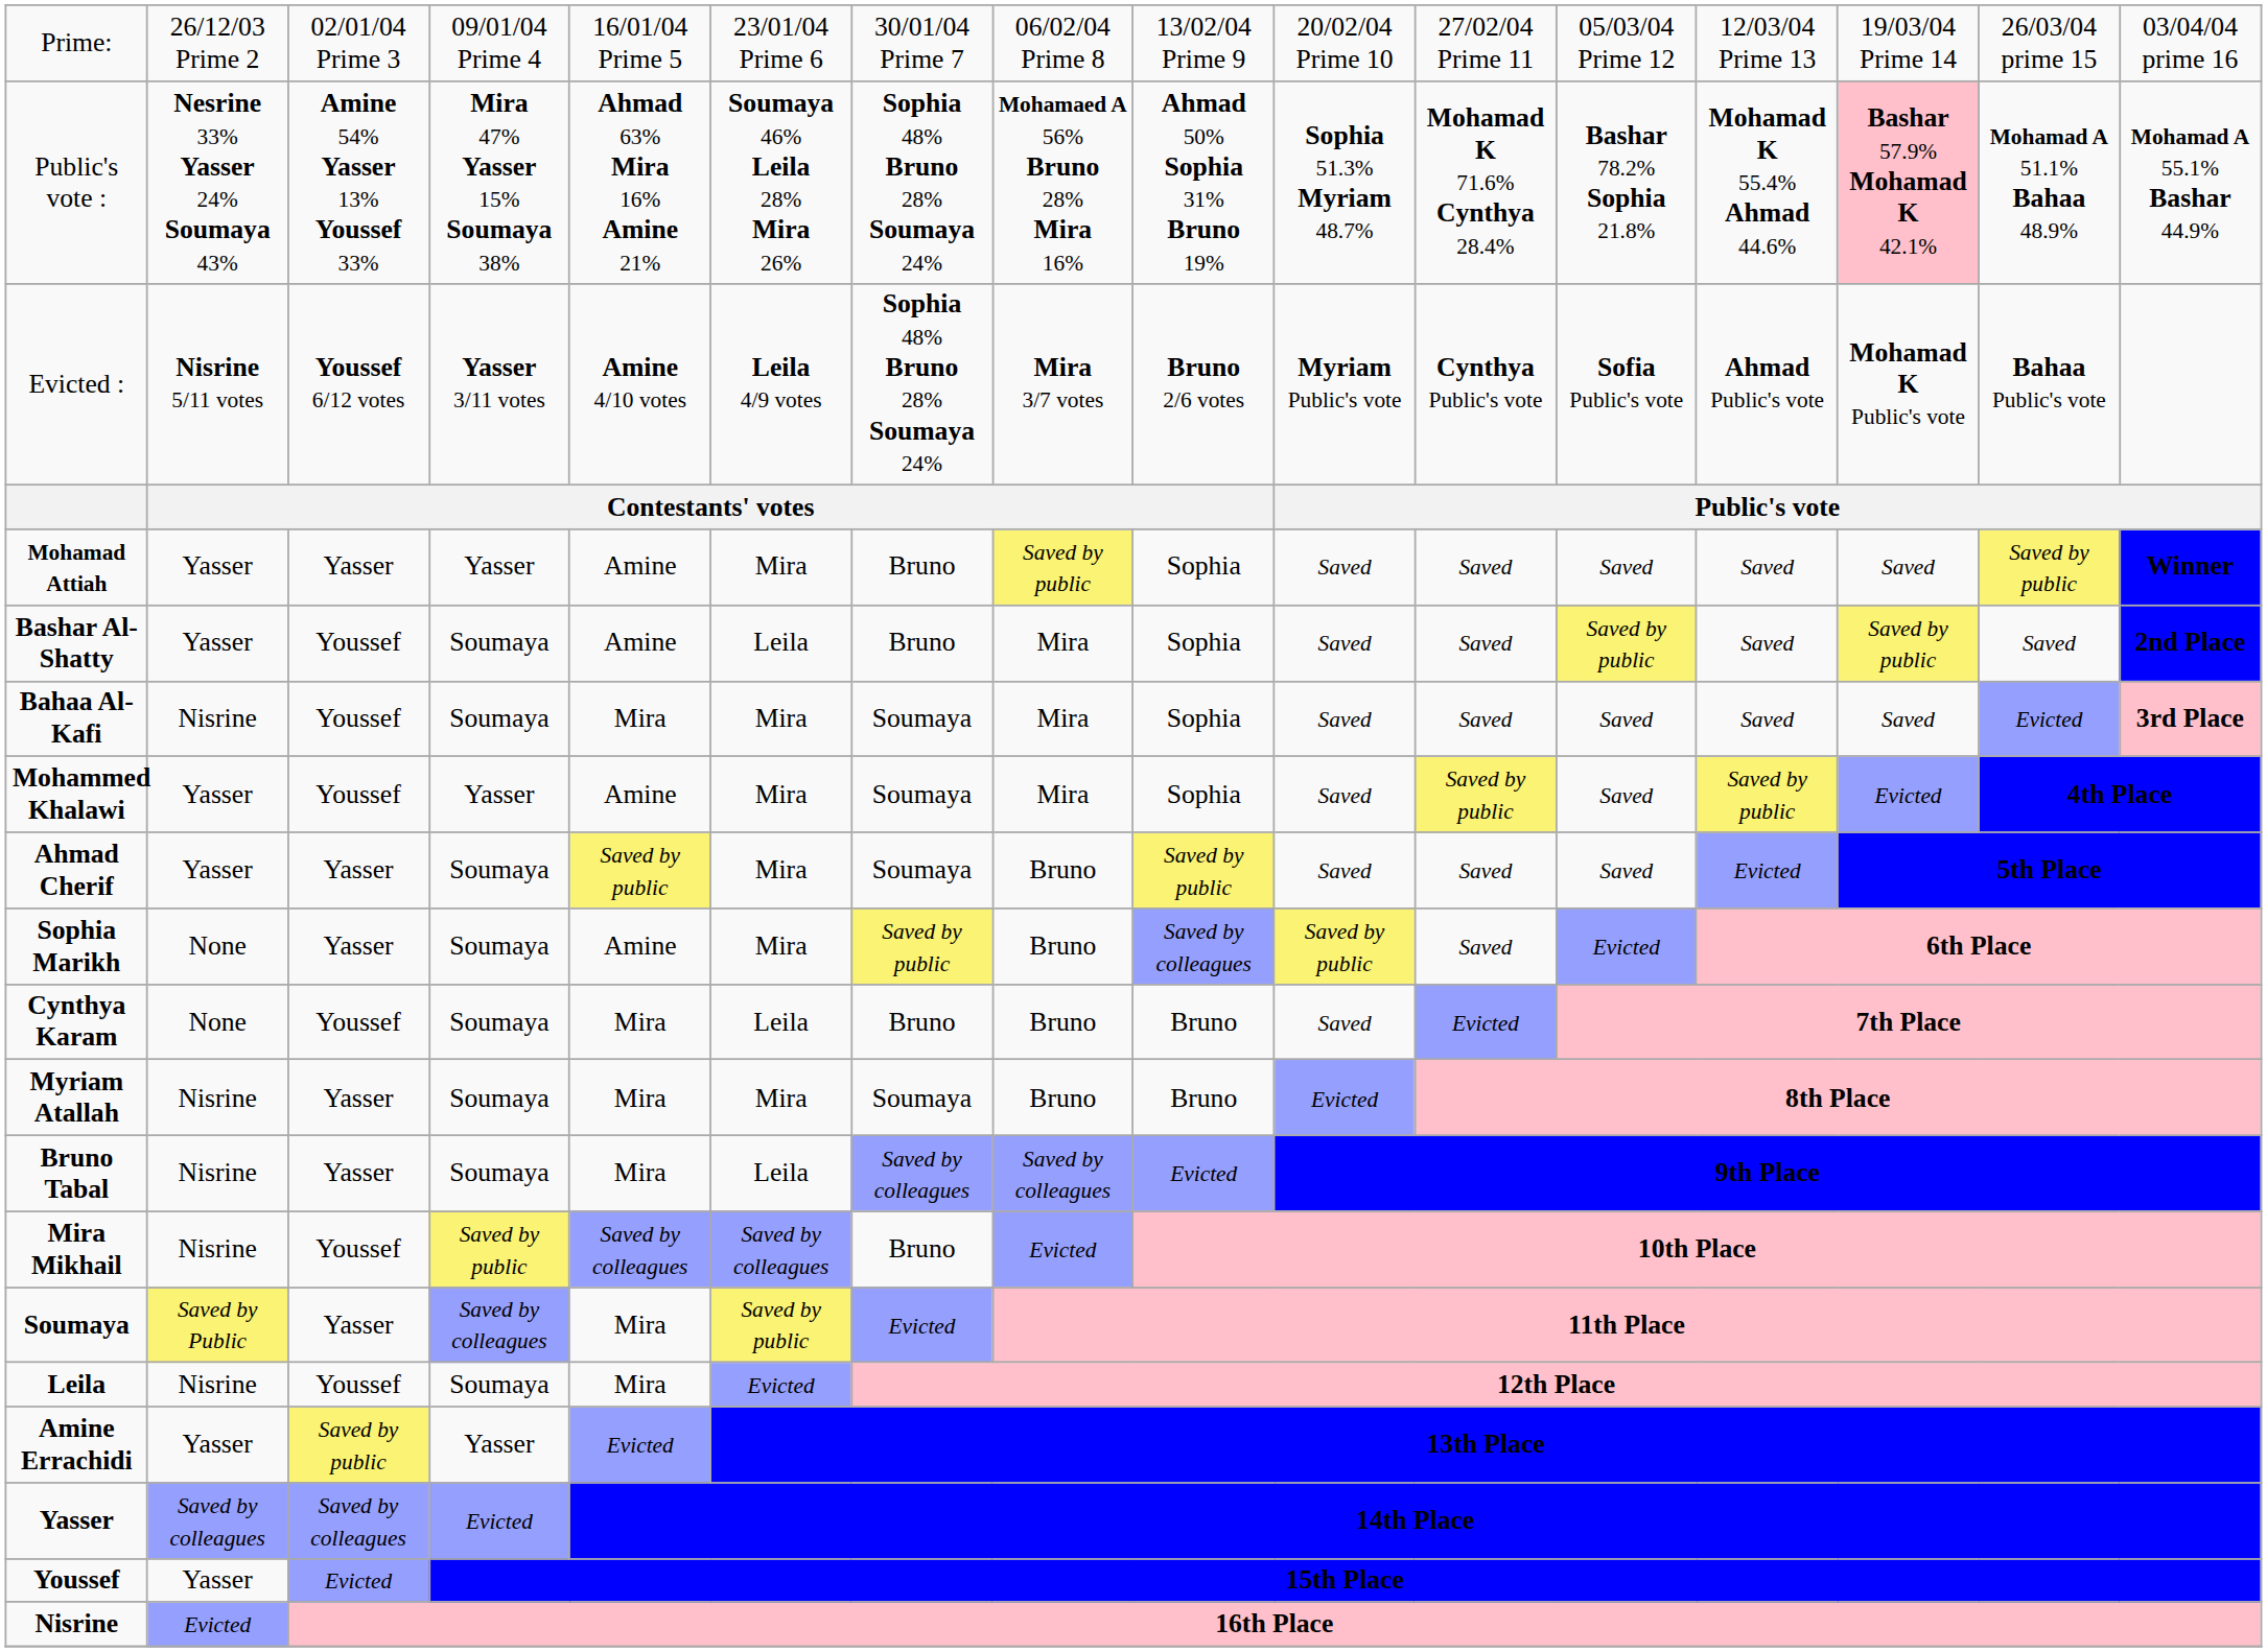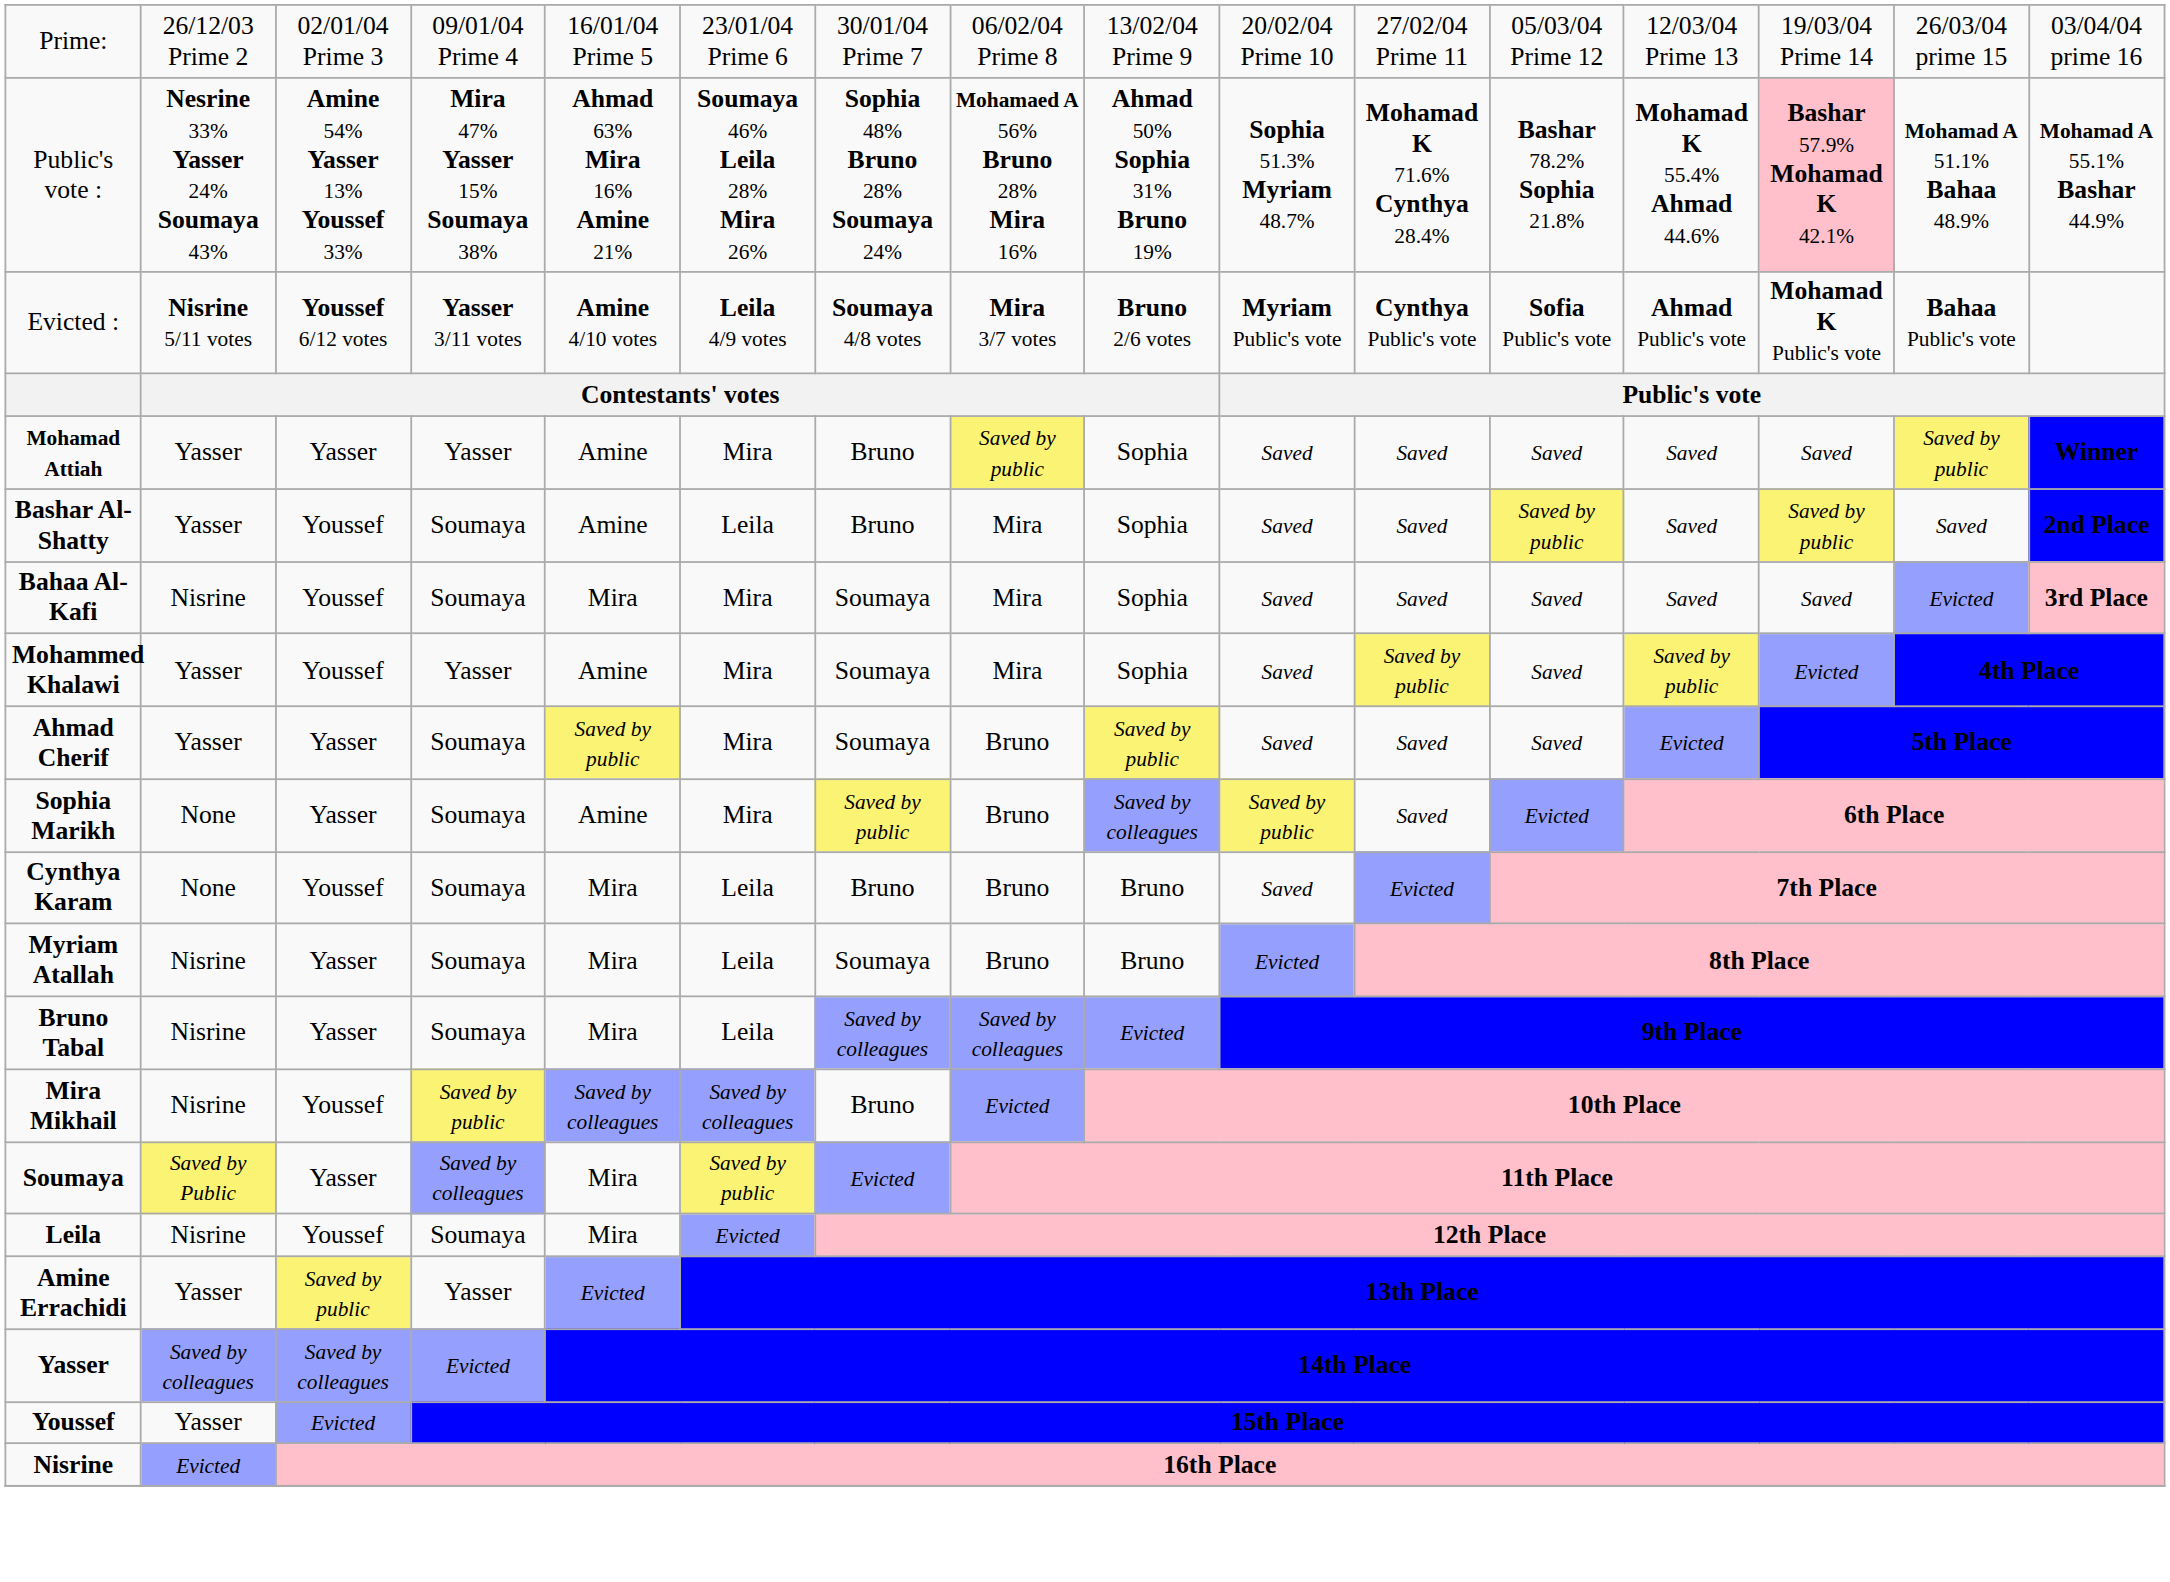Evicted : | column 7: Sophia 48% Bruno 28% Soumaya 24% -> Soumaya 4/8 votes
Myriam Atallah | column 6: Mira -> Leila
